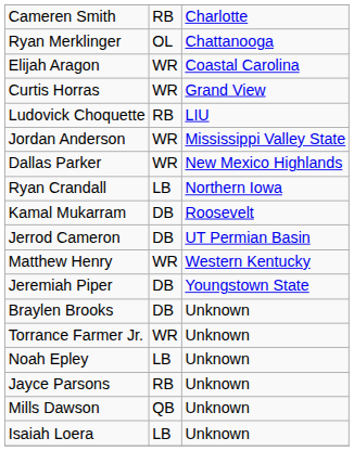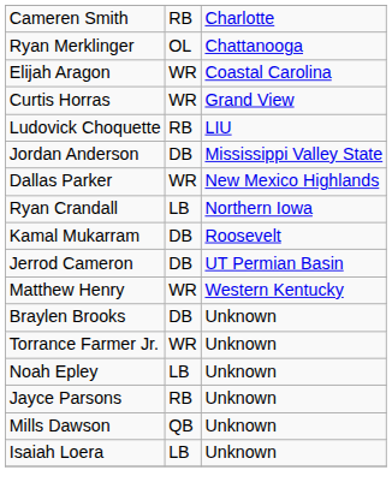Jordan Anderson | column 2: WR -> DB
- row: Jeremiah Piper | DB | Youngstown State
